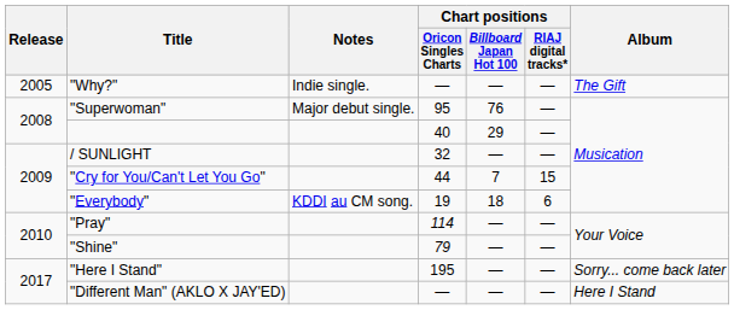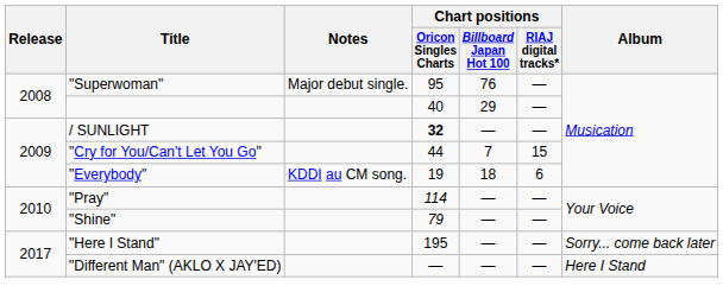- row: 2005 | "Why?" | Indie single. | — | — | — | The Gift
/ SUNLIGHT | Chart positions / Oricon Singles Charts: normal -> bold
